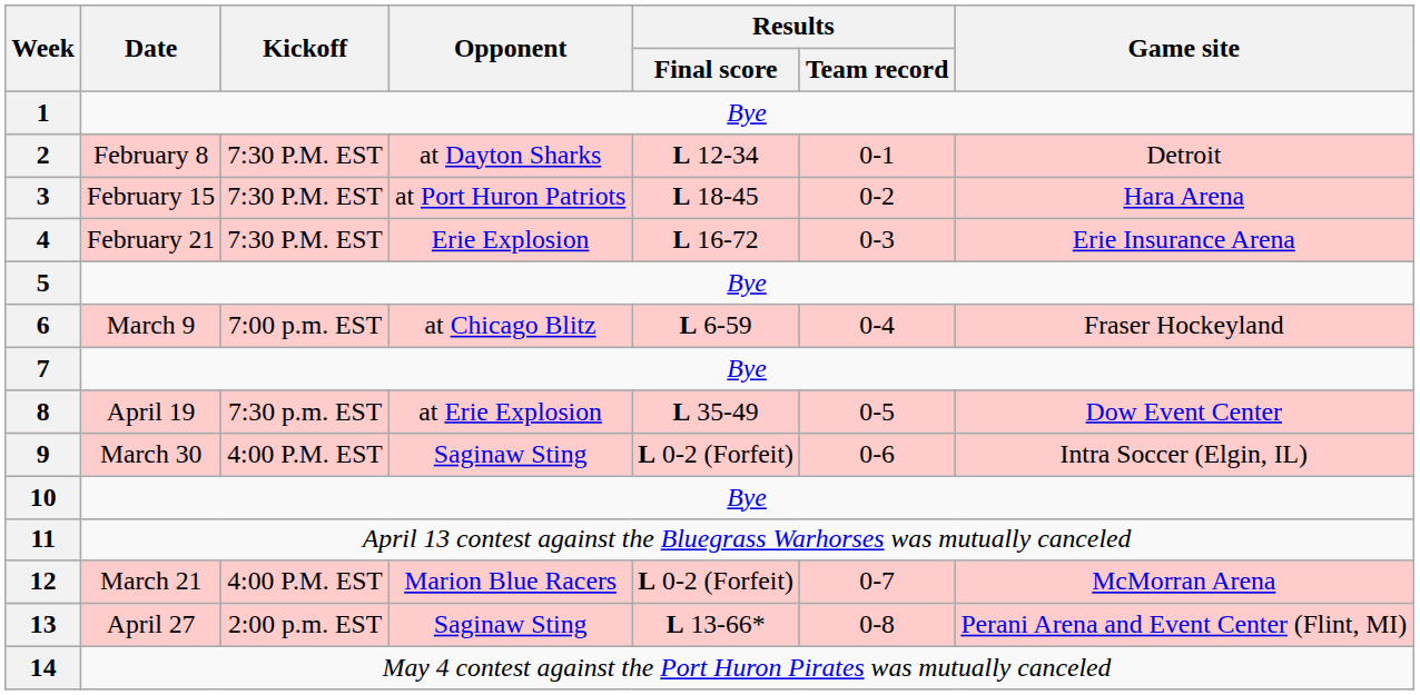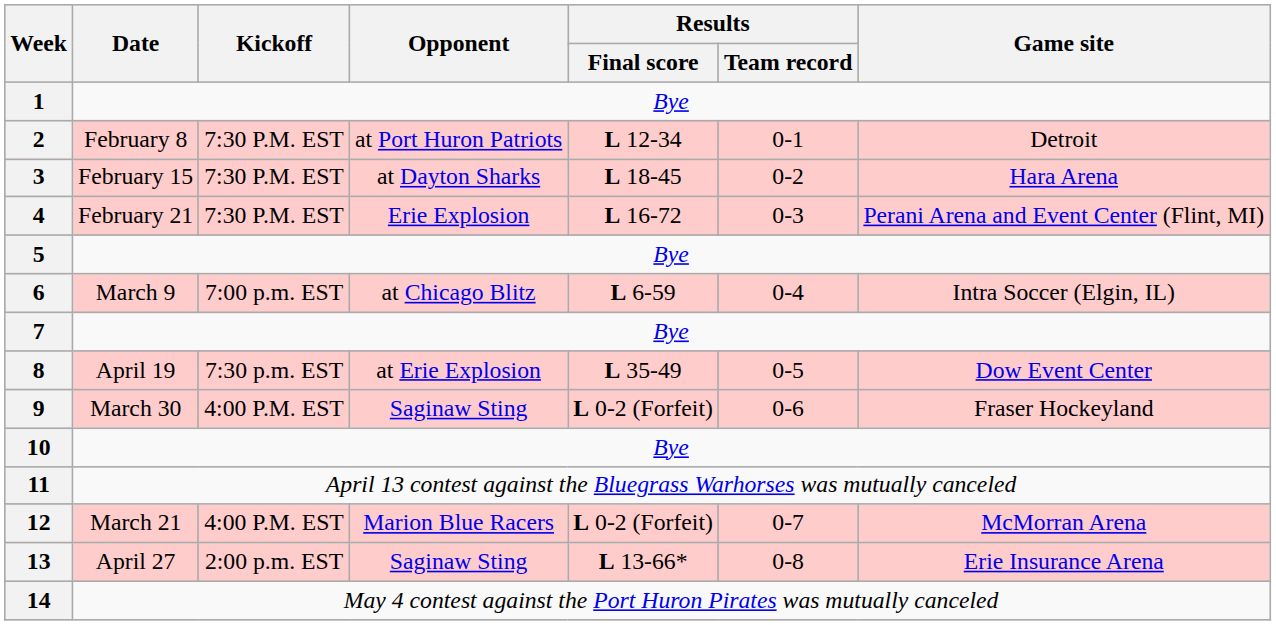2 | Opponent: at Dayton Sharks -> at Port Huron Patriots
3 | Opponent: at Port Huron Patriots -> at Dayton Sharks
4 | Game site: Erie Insurance Arena -> Perani Arena and Event Center (Flint, MI)
6 | Game site: Fraser Hockeyland -> Intra Soccer (Elgin, IL)
9 | Game site: Intra Soccer (Elgin, IL) -> Fraser Hockeyland
13 | Game site: Perani Arena and Event Center (Flint, MI) -> Erie Insurance Arena
